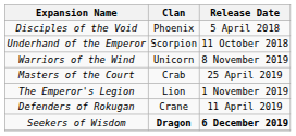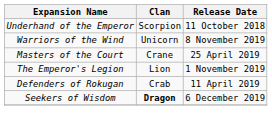- row: Disciples of the Void | Phoenix | 5 April 2018
Masters of the Court | Clan: Crab -> Crane
Defenders of Rokugan | Clan: Crane -> Crab
Seekers of Wisdom | Release Date: bold -> normal
